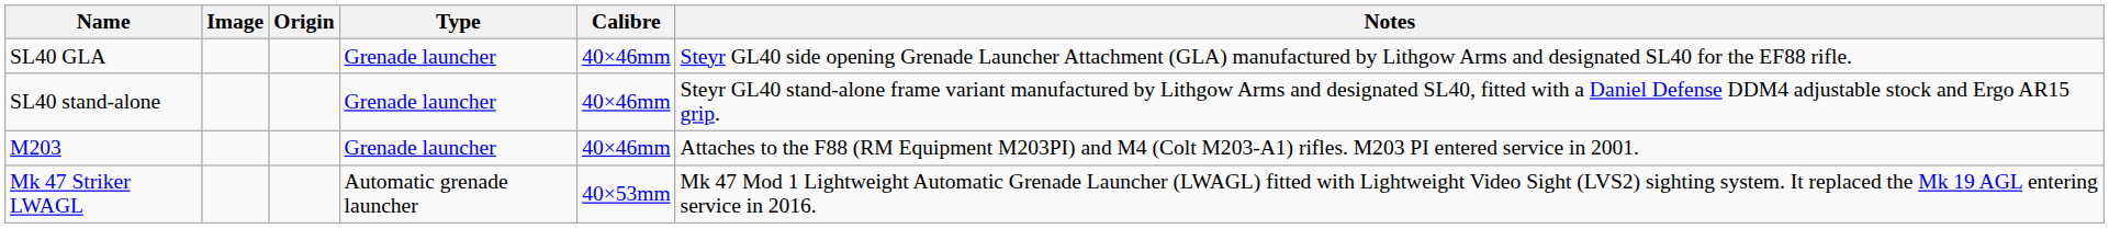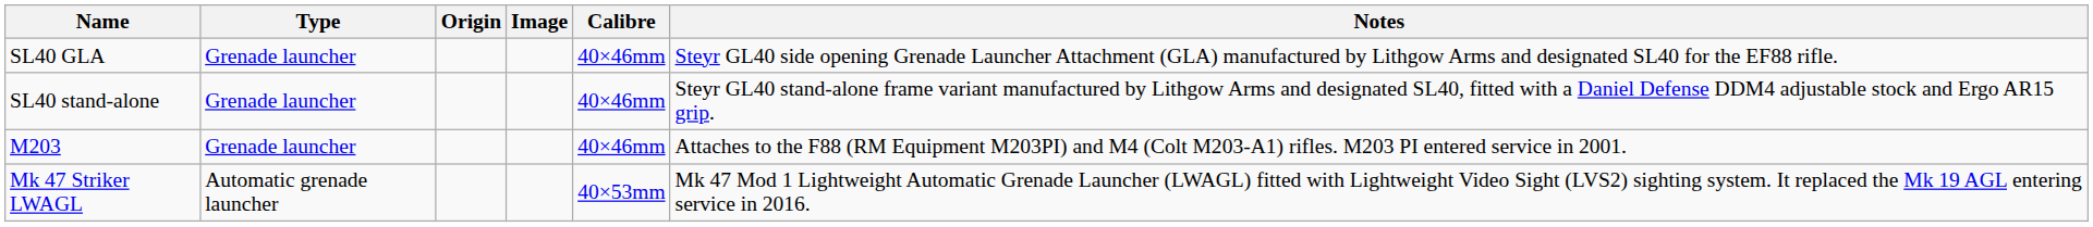columns swapped: Image <-> Type
